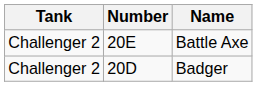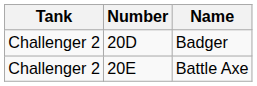rows swapped: Badger <-> Battle Axe
